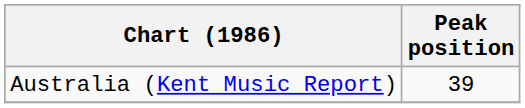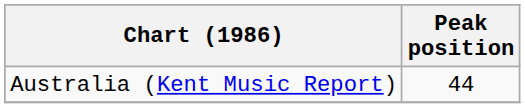Australia (Kent Music Report) | Peak position: 39 -> 44
